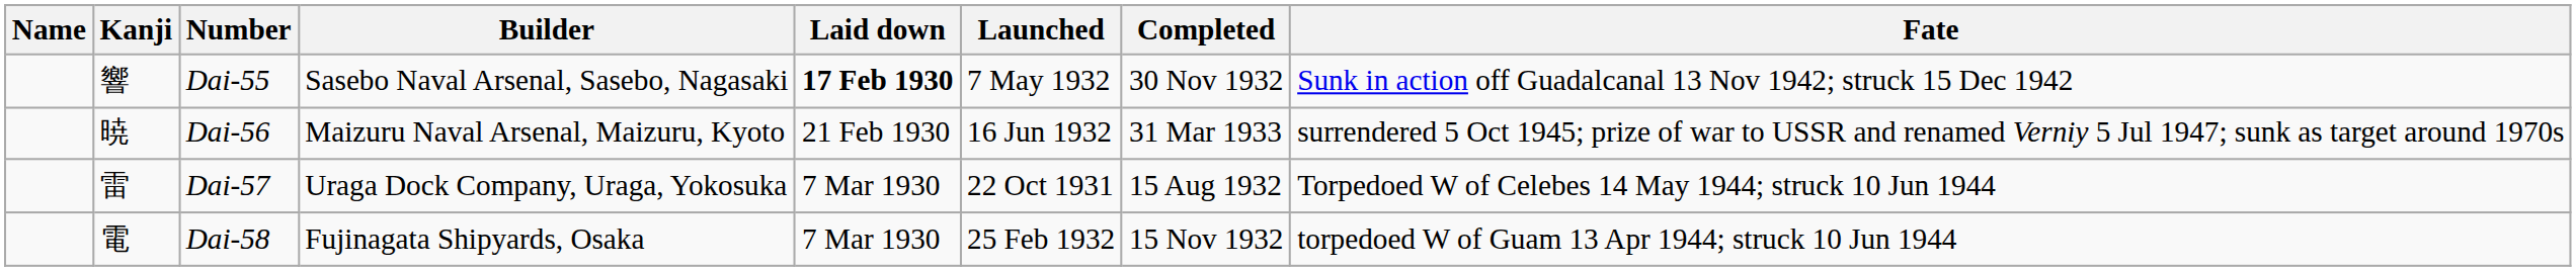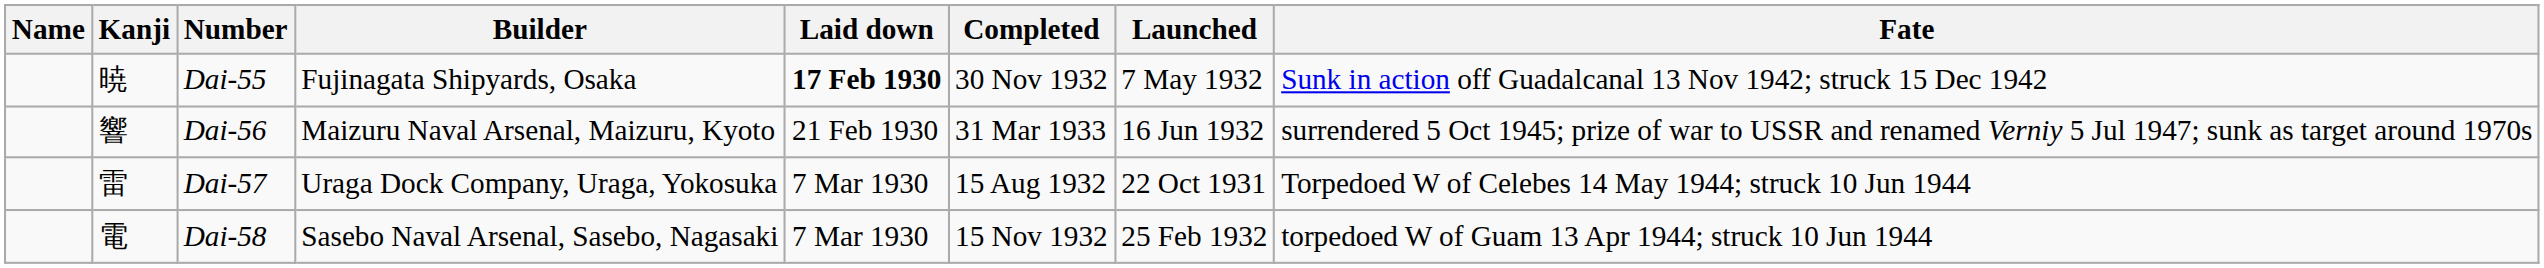columns swapped: Launched <-> Completed
Dai-55 | Kanji: 響 -> 暁
Dai-55 | Builder: Sasebo Naval Arsenal, Sasebo, Nagasaki -> Fujinagata Shipyards, Osaka
Dai-56 | Kanji: 暁 -> 響
Dai-58 | Builder: Fujinagata Shipyards, Osaka -> Sasebo Naval Arsenal, Sasebo, Nagasaki
